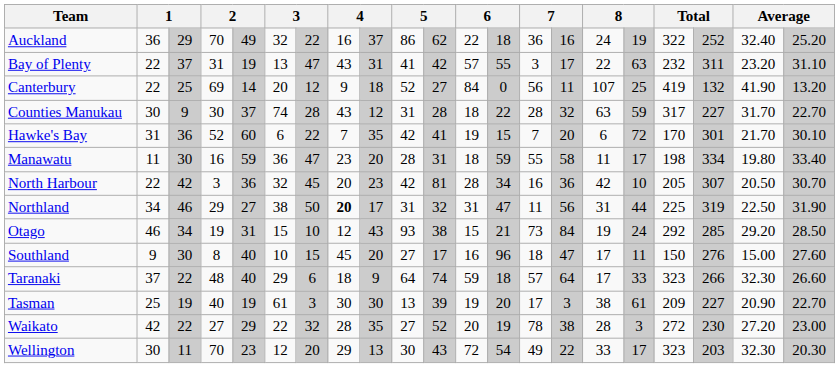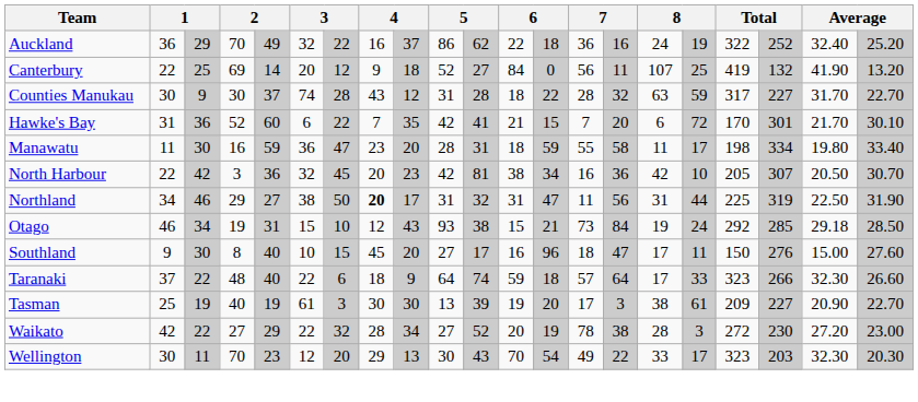- row: Bay of Plenty | 22 | 37 | 31 | 19 | 13 | 47 | 43 | 31 | 41 | 42 | 57 | 55 | 3 | 17 | 22 | 63 | 232 | 311 | 23.20 | 31.10
Hawke's Bay | column 12: 19 -> 21
North Harbour | column 12: 28 -> 38
Otago | column 20: 29.20 -> 29.18
Taranaki | column 6: 29 -> 22
Waikato | column 9: 35 -> 34
Wellington | column 12: 72 -> 70
